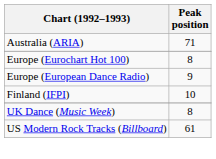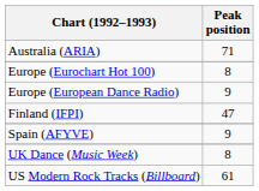Finland (IFPI) | Peak position: 10 -> 47
+ row: Spain (AFYVE) | 9
